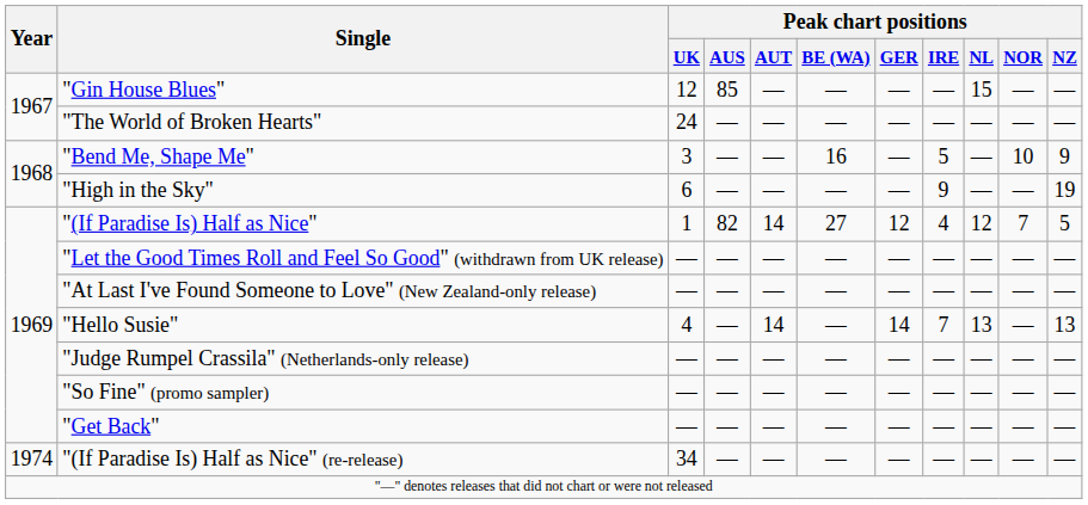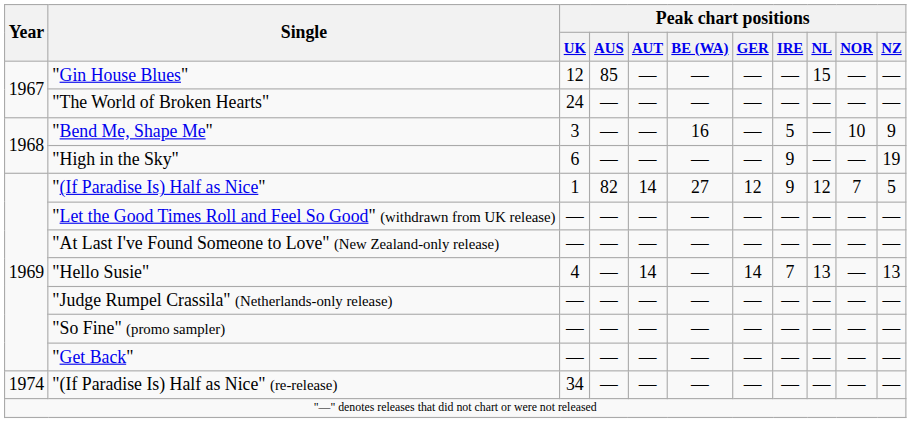"(If Paradise Is) Half as Nice" | Peak chart positions / IRE: 4 -> 9
